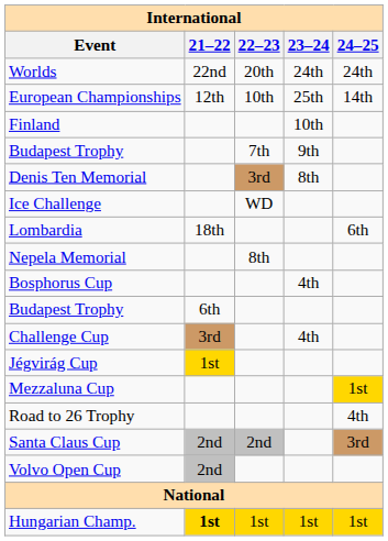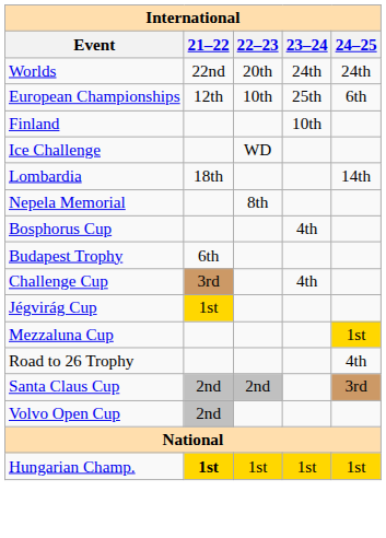European Championships | 24–25: 14th -> 6th
- row: Budapest Trophy | 7th | 9th
- row: Denis Ten Memorial | 3rd | 8th
Lombardia | 24–25: 6th -> 14th
